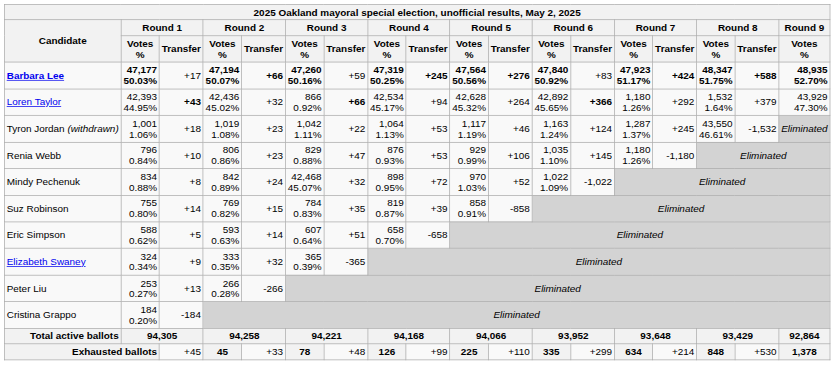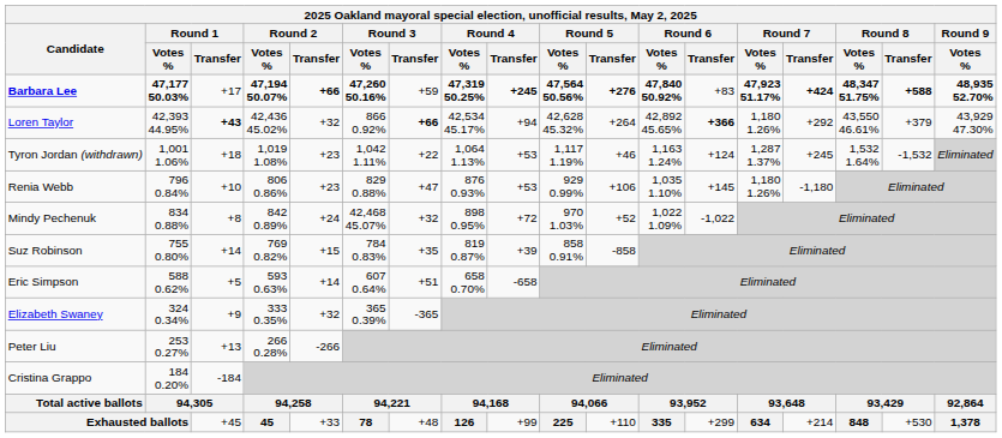Loren Taylor | column 16: 1,532 1.64% -> 43,550 46.61%
Tyron Jordan (withdrawn) | column 16: 43,550 46.61% -> 1,532 1.64%
